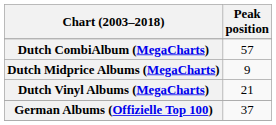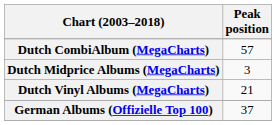Dutch Midprice Albums (MegaCharts) | Peak position: 9 -> 3
